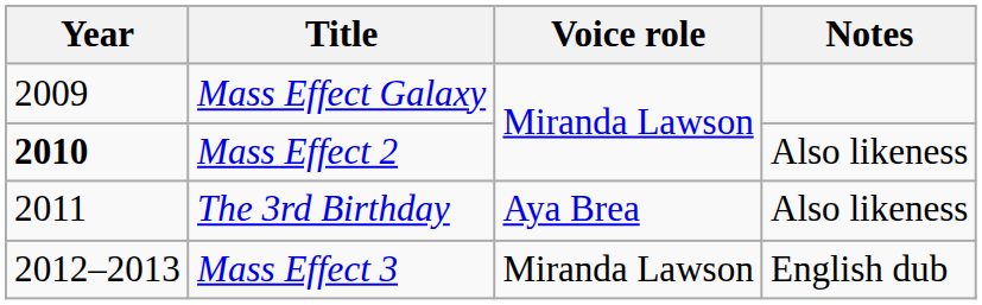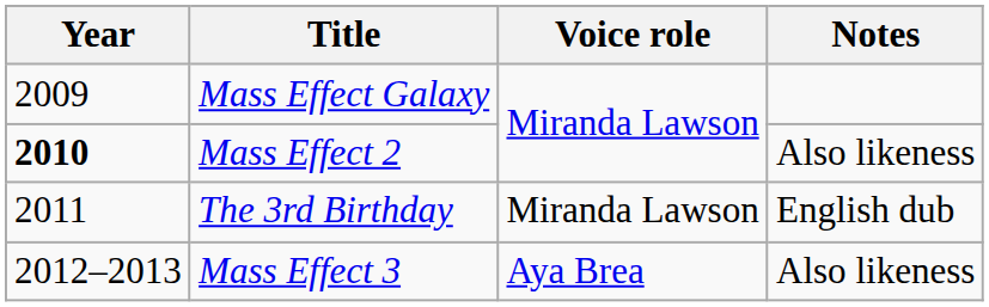The 3rd Birthday | Voice role: Aya Brea -> Miranda Lawson
The 3rd Birthday | Notes: Also likeness -> English dub
Mass Effect 3 | Voice role: Miranda Lawson -> Aya Brea
Mass Effect 3 | Notes: English dub -> Also likeness
